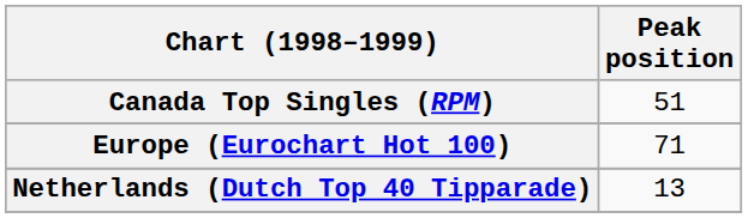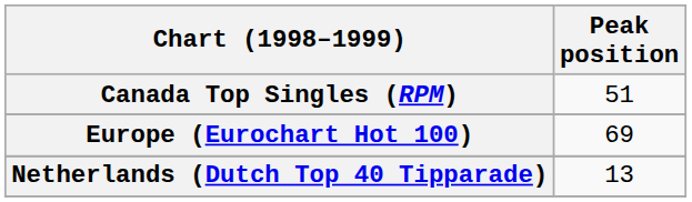Europe (Eurochart Hot 100) | Peak position: 71 -> 69
